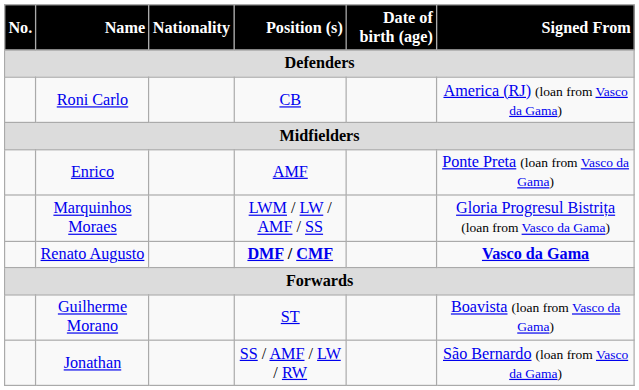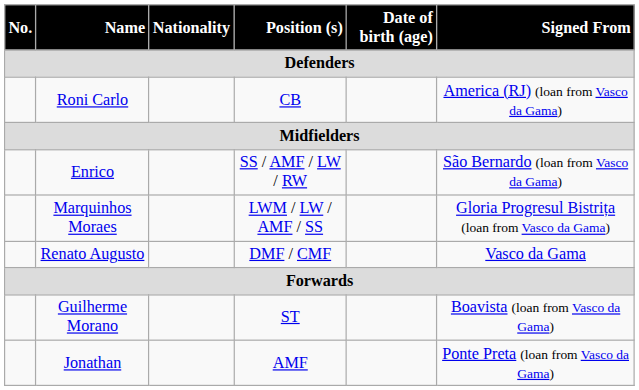Enrico | Position (s) / Defenders: AMF -> SS / AMF / LW / RW
Enrico | Signed From / Defenders: Ponte Preta (loan from Vasco da Gama) -> São Bernardo (loan from Vasco da Gama)
Renato Augusto | Position (s) / Defenders: bold -> normal
Renato Augusto | Signed From / Defenders: bold -> normal
Jonathan | Position (s) / Defenders: SS / AMF / LW / RW -> AMF
Jonathan | Signed From / Defenders: São Bernardo (loan from Vasco da Gama) -> Ponte Preta (loan from Vasco da Gama)
